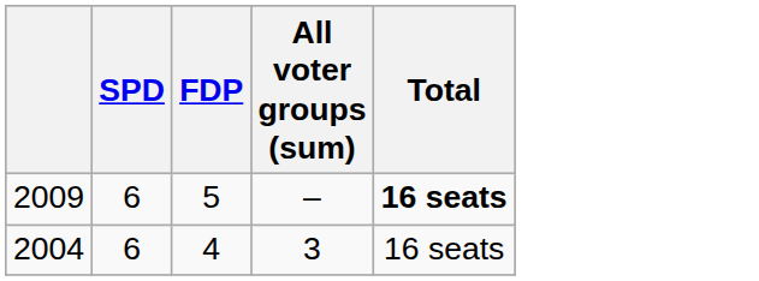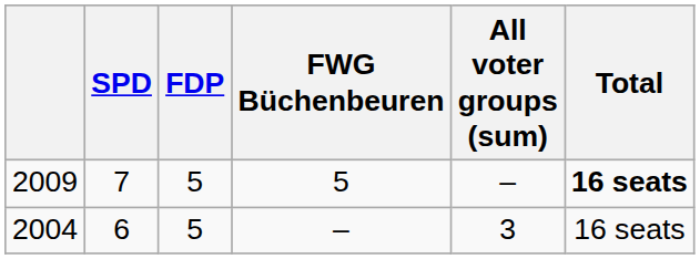+ column: FWG Büchenbeuren | 5 | –
2009 | SPD: 6 -> 7
2004 | FDP: 4 -> 5
